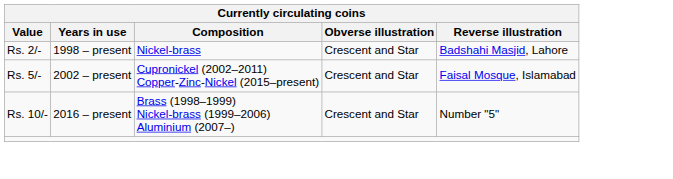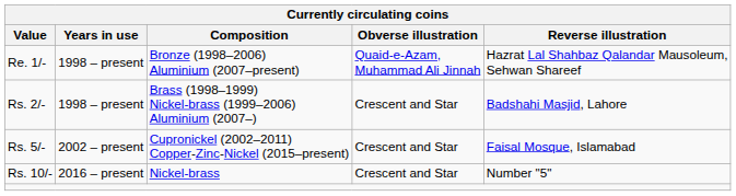+ row: Re. 1/- | 1998 – present | Bronze (1998–2006) Aluminium (2007–present) | Quaid-e-Azam, Muhammad Ali Jinnah | Hazrat Lal Shahbaz Qalandar Mausoleum, Sehwan Shareef
Rs. 2/- | Composition: Nickel-brass -> Brass (1998–1999) Nickel-brass (1999–2006) Aluminium (2007–)
Rs. 10/- | Composition: Brass (1998–1999) Nickel-brass (1999–2006) Aluminium (2007–) -> Nickel-brass
